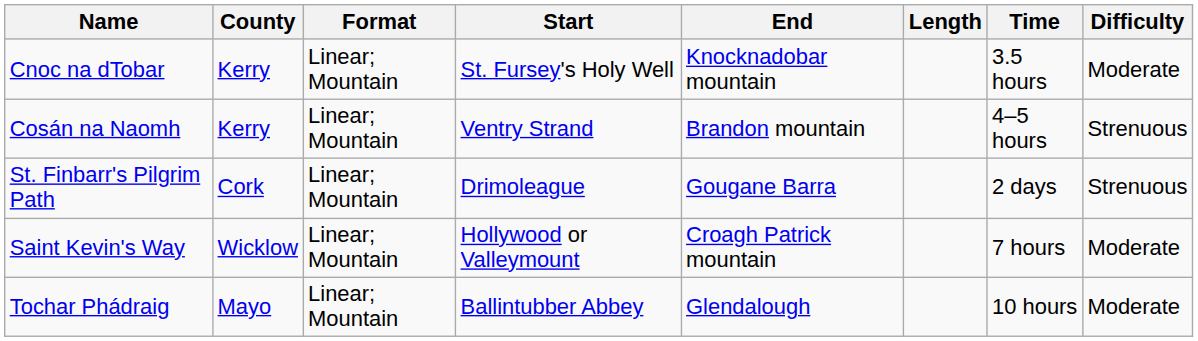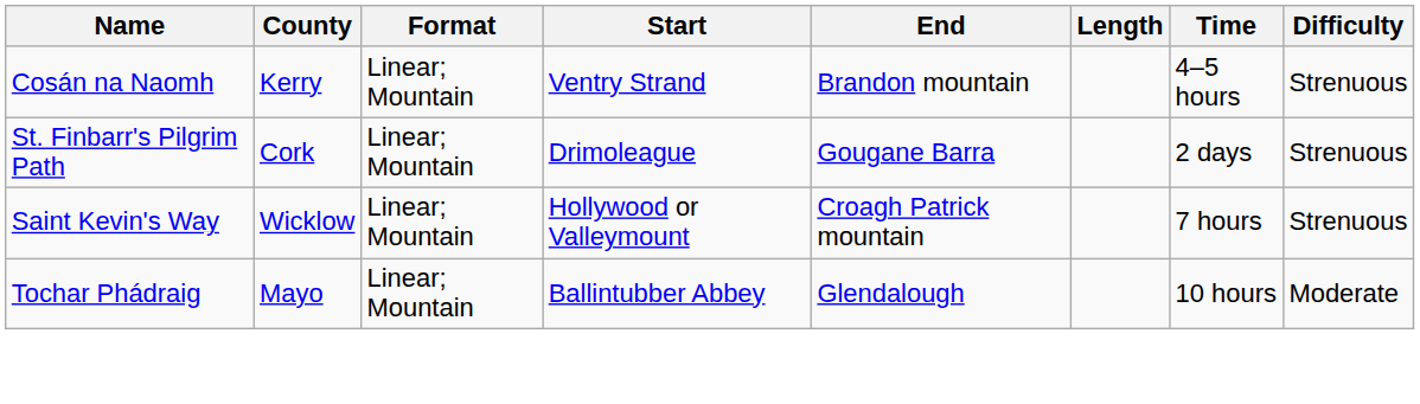- row: Cnoc na dTobar | Kerry | Linear; Mountain | St. Fursey's Holy Well | Knocknadobar mountain | 3.5 hours | Moderate
Saint Kevin's Way | Difficulty: Moderate -> Strenuous
